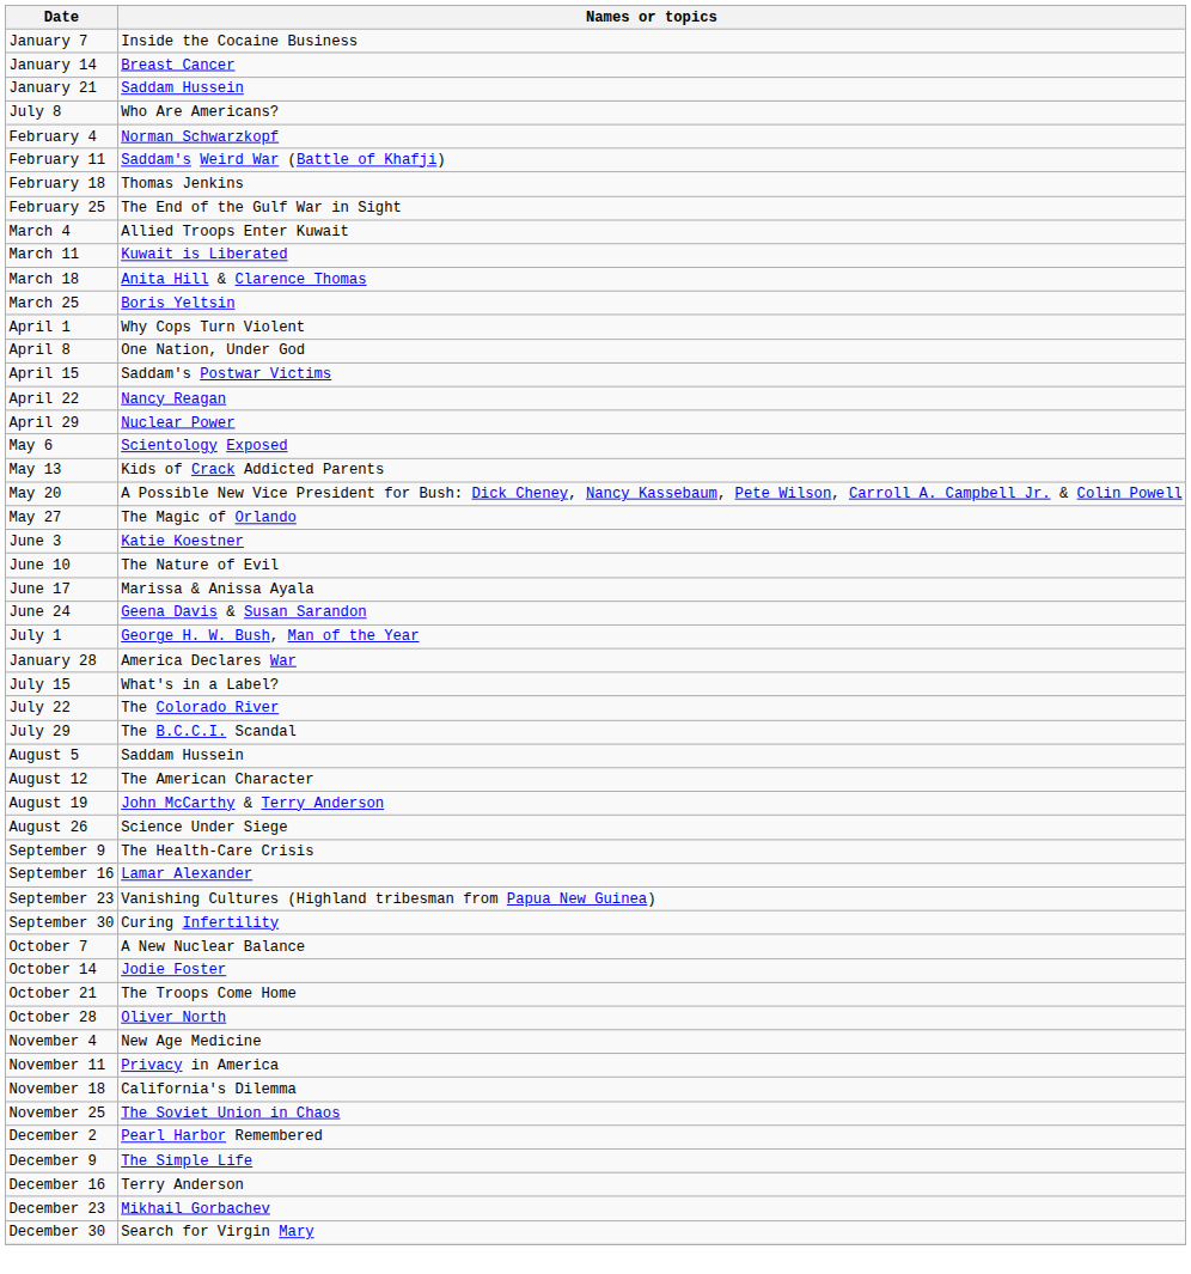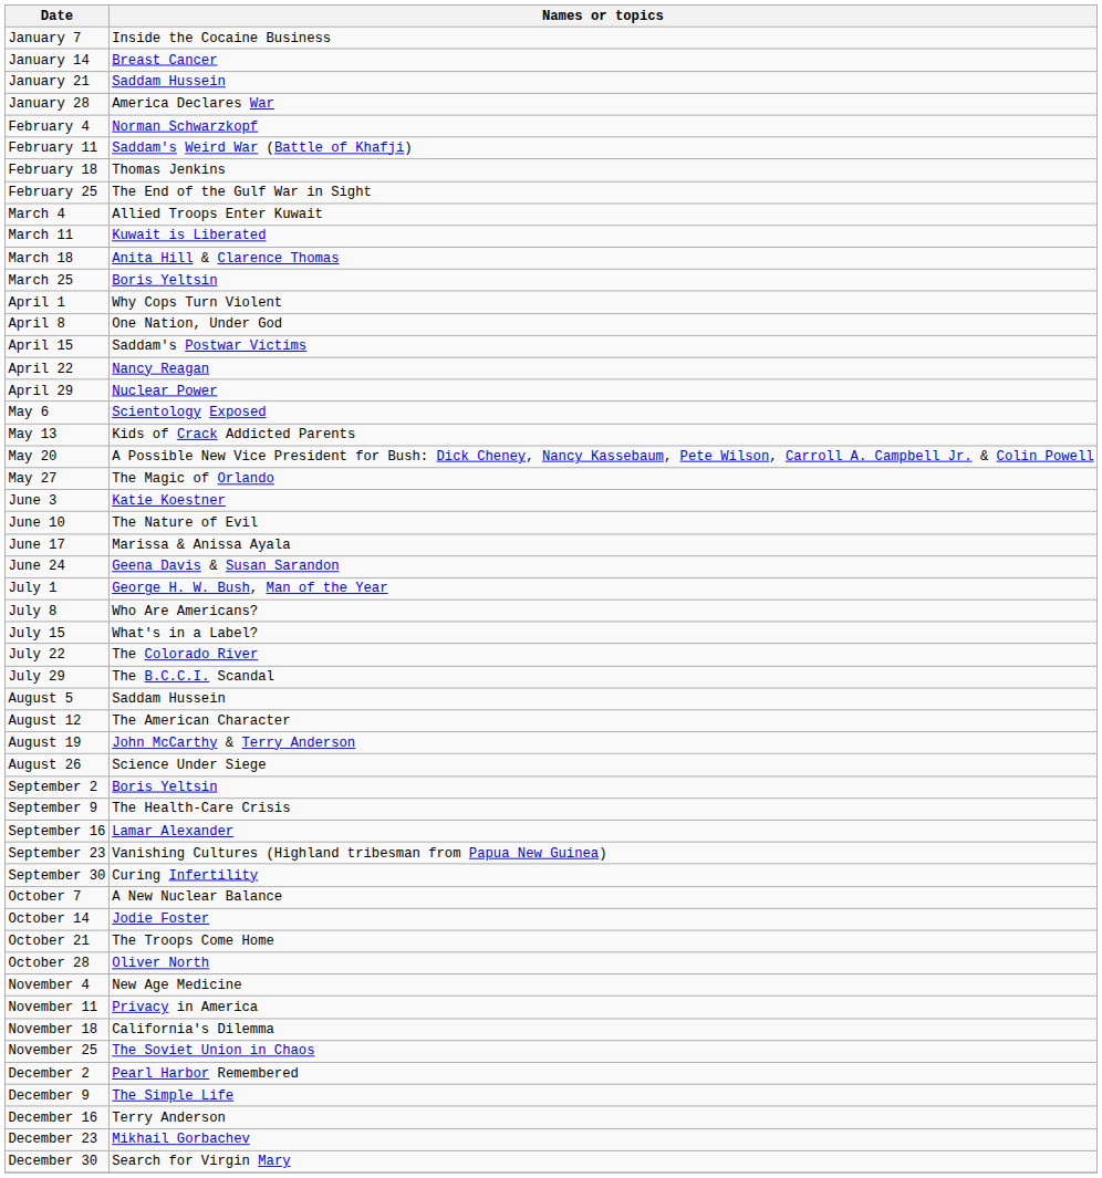rows swapped: January 28 <-> July 8
+ row: September 2 | Boris Yeltsin
